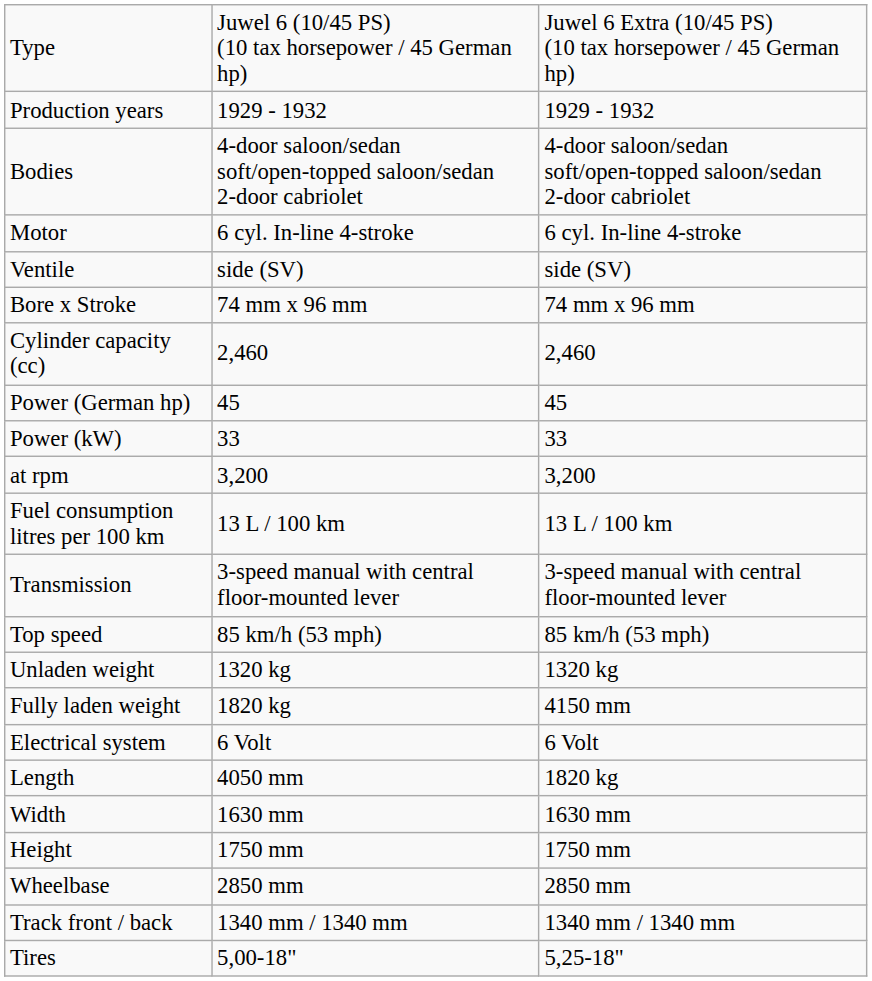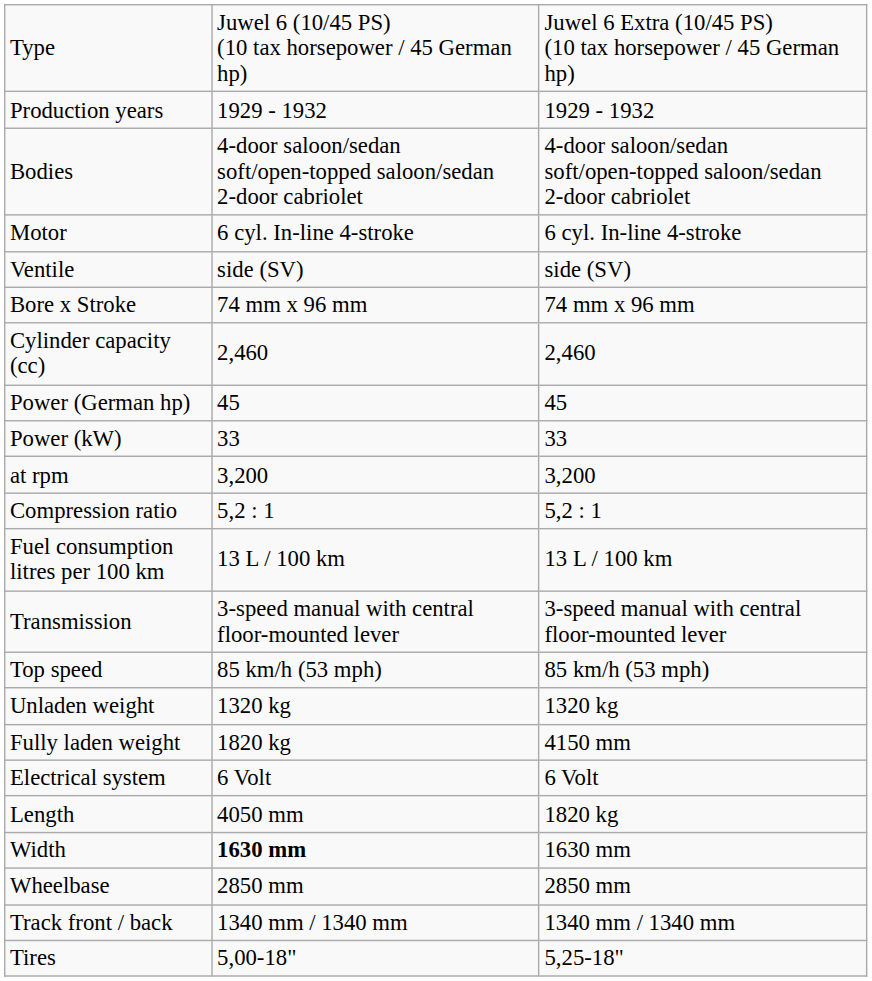+ row: Compression ratio | 5,2 : 1 | 5,2 : 1
Width | column 2: normal -> bold
- row: Height | 1750 mm | 1750 mm
